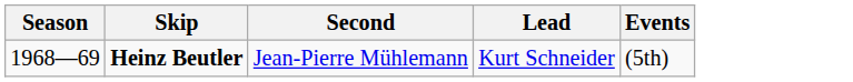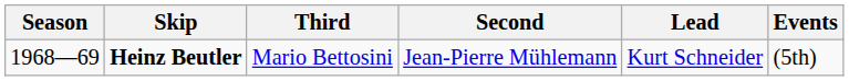+ column: Third | Mario Bettosini
